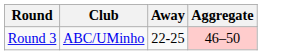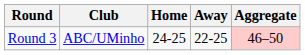+ column: Home | 24-25
